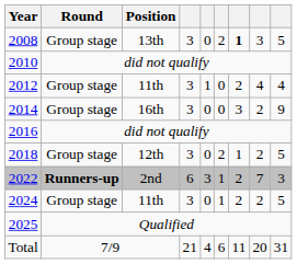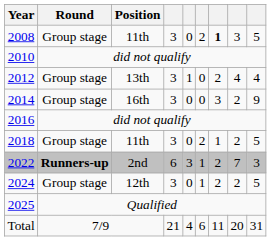2008 | Position: 13th -> 11th
2012 | Position: 11th -> 13th
2018 | Position: 12th -> 11th
2024 | Position: 11th -> 12th
